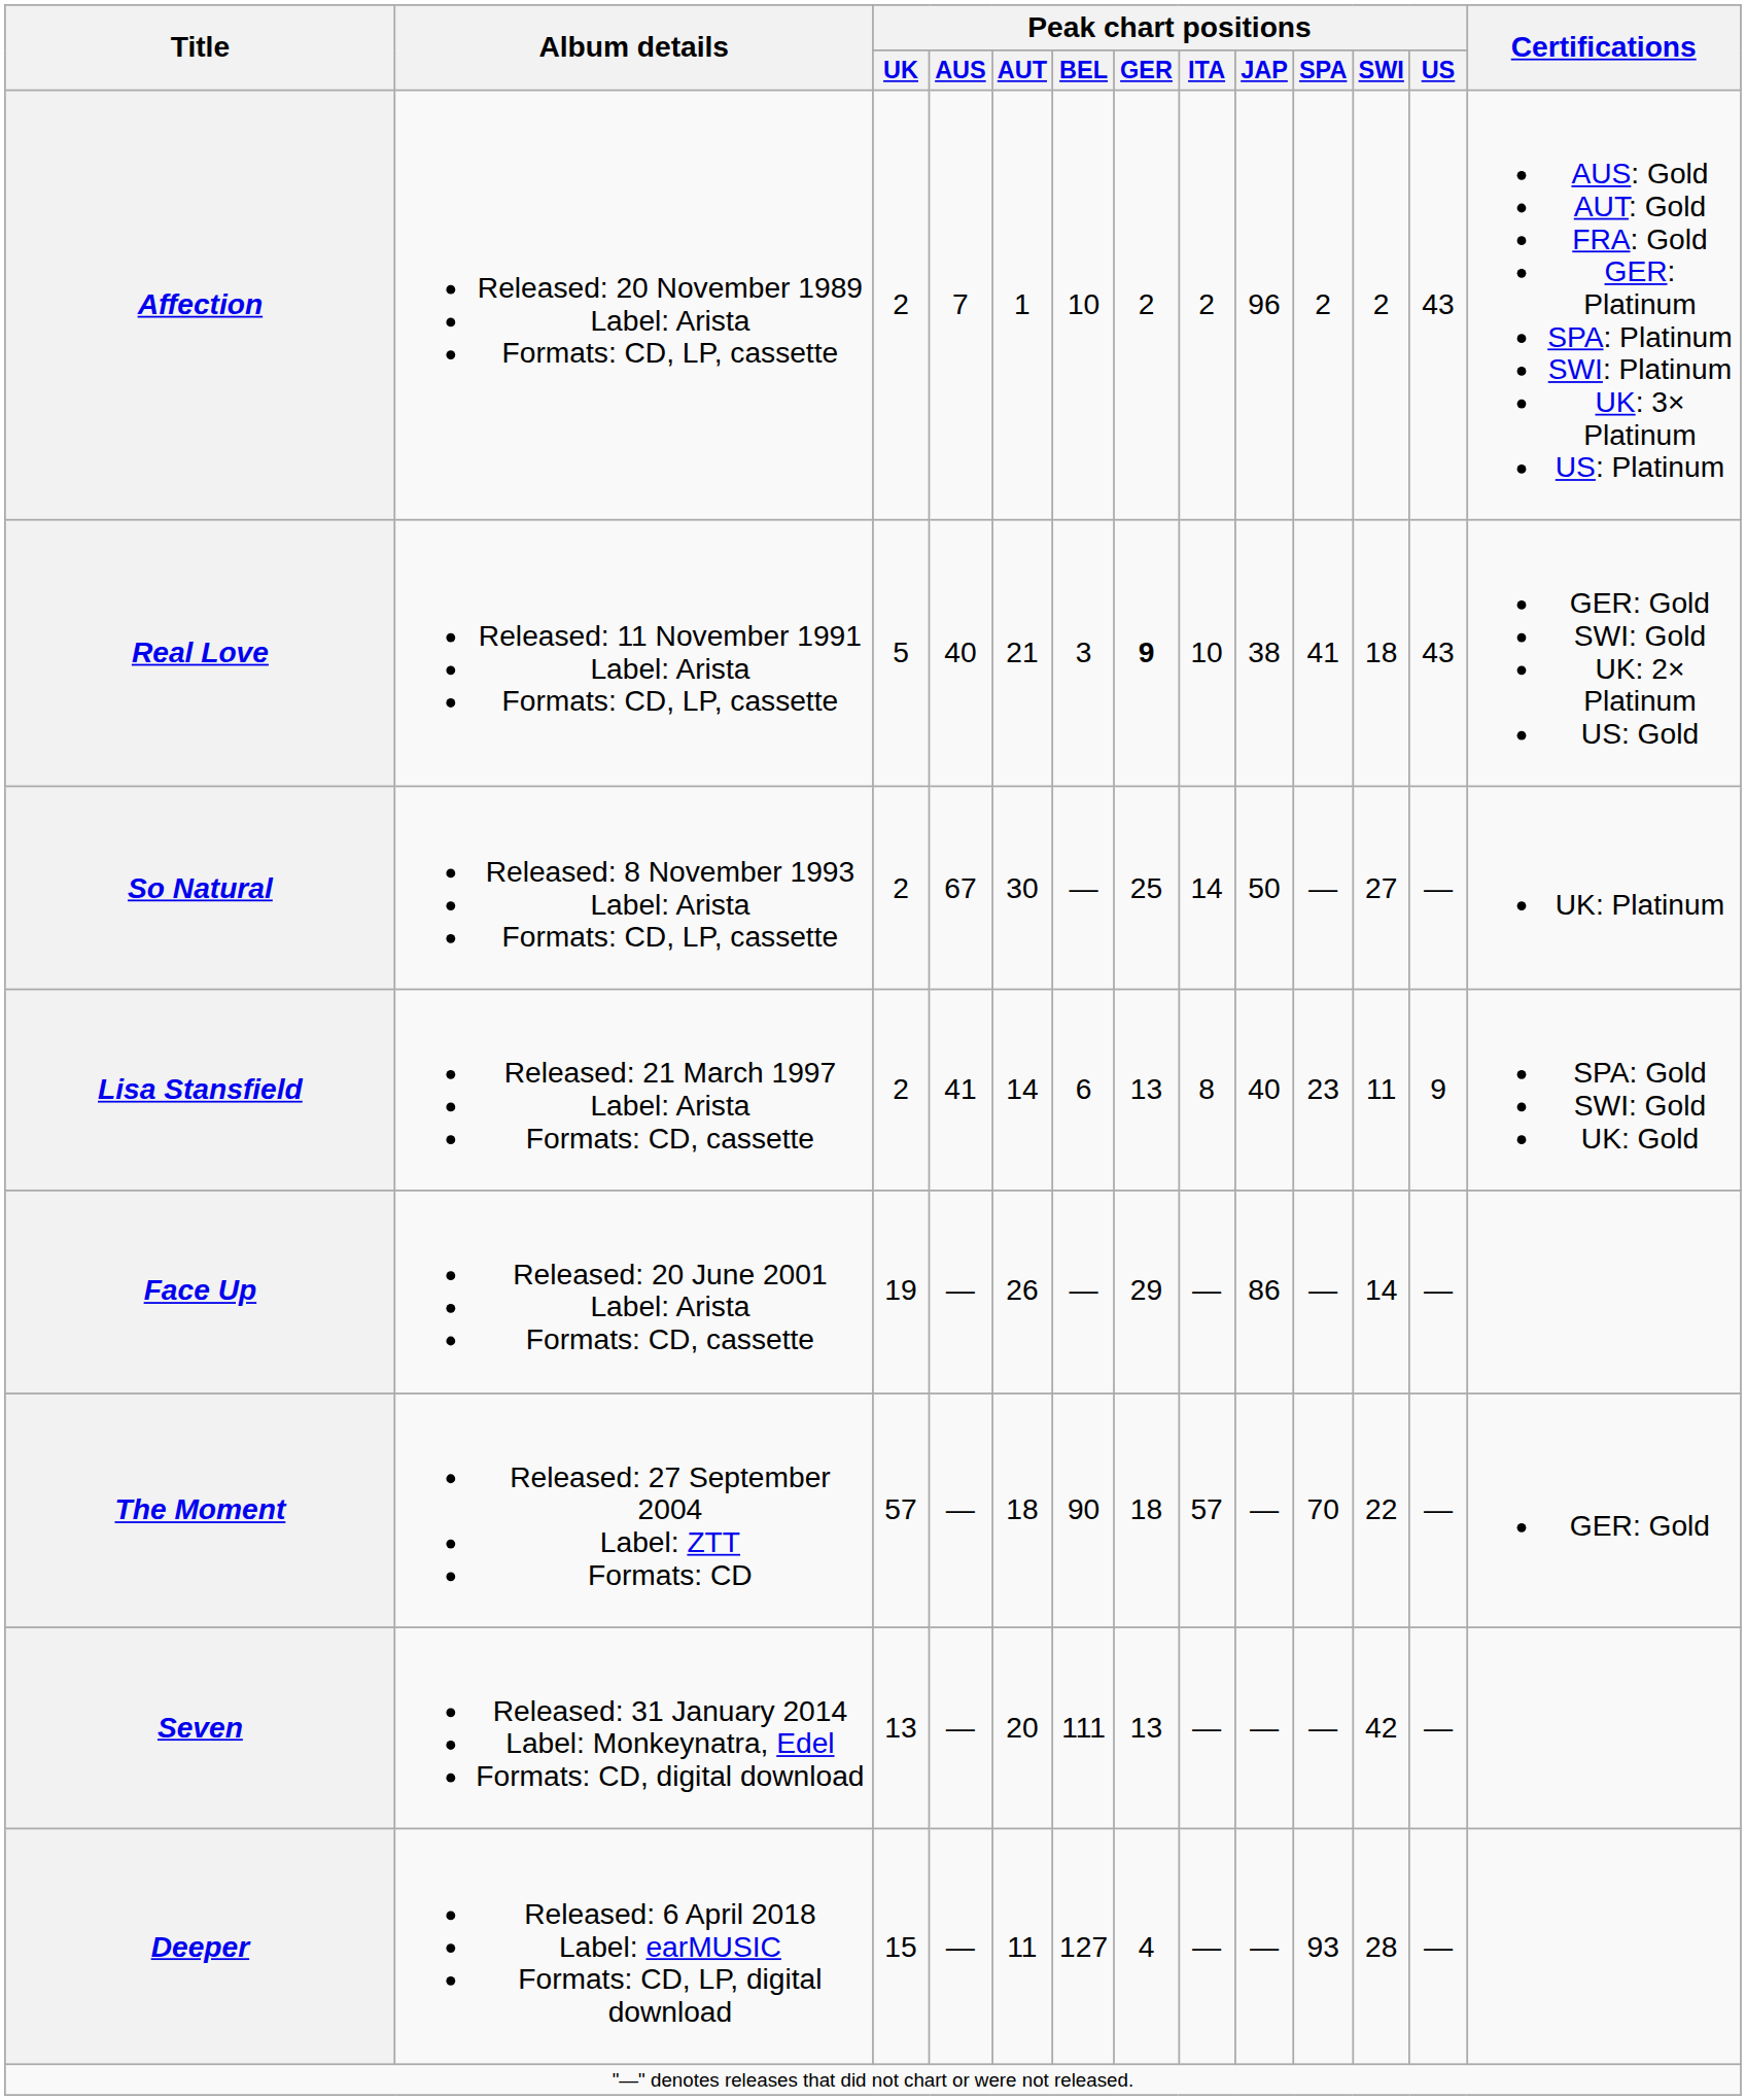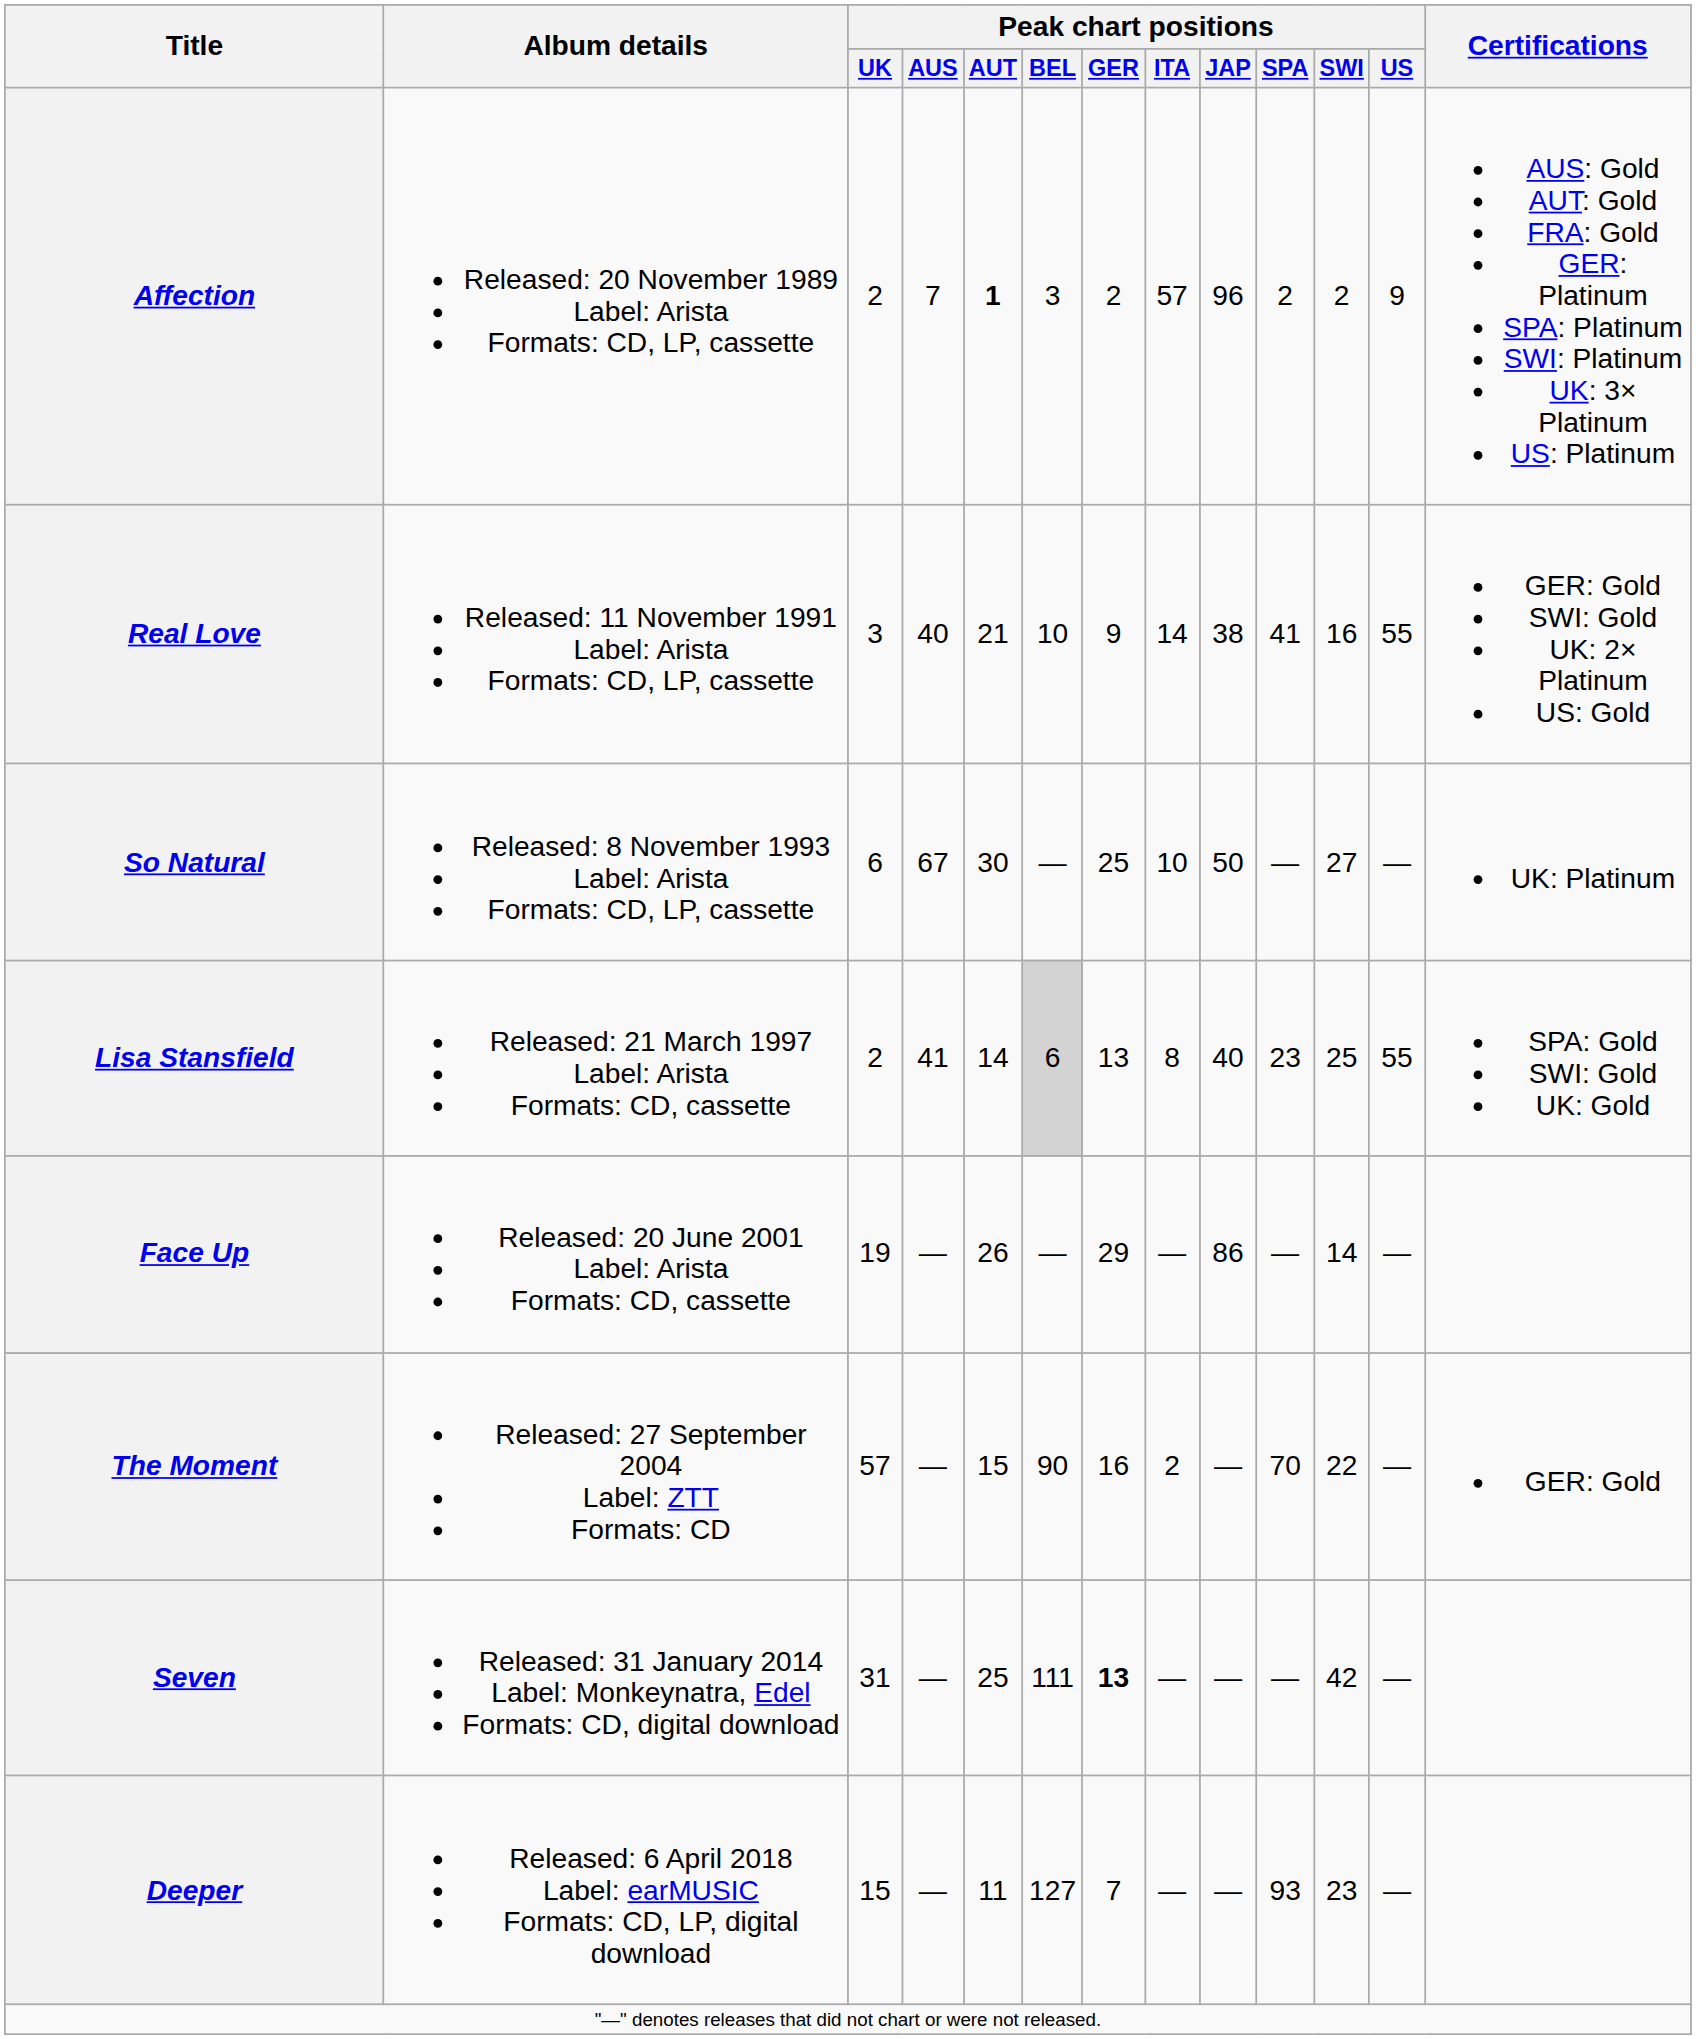Affection | Peak chart positions / AUT: normal -> bold
Affection | Peak chart positions / BEL: 10 -> 3
Affection | Peak chart positions / ITA: 2 -> 57
Affection | Peak chart positions / US: 43 -> 9
Real Love | Peak chart positions / UK: 5 -> 3
Real Love | Peak chart positions / BEL: 3 -> 10
Real Love | Peak chart positions / GER: bold -> normal
Real Love | Peak chart positions / ITA: 10 -> 14
Real Love | Peak chart positions / SWI: 18 -> 16
Real Love | Peak chart positions / US: 43 -> 55
So Natural | Peak chart positions / UK: 2 -> 6
So Natural | Peak chart positions / ITA: 14 -> 10
Lisa Stansfield | Peak chart positions / BEL: no background -> lightgrey background
Lisa Stansfield | Peak chart positions / SWI: 11 -> 25
Lisa Stansfield | Peak chart positions / US: 9 -> 55
The Moment | Peak chart positions / AUT: 18 -> 15
The Moment | Peak chart positions / GER: 18 -> 16
The Moment | Peak chart positions / ITA: 57 -> 2
Seven | Peak chart positions / UK: 13 -> 31
Seven | Peak chart positions / AUT: 20 -> 25
Seven | Peak chart positions / GER: normal -> bold
Deeper | Peak chart positions / GER: 4 -> 7
Deeper | Peak chart positions / SWI: 28 -> 23
